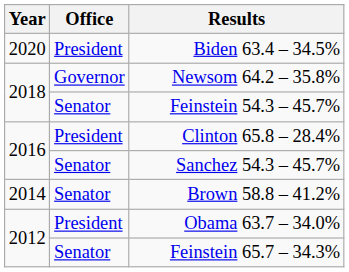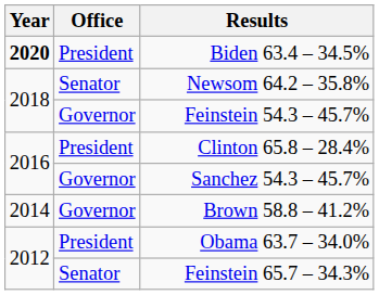Biden 63.4 – 34.5% | Year: normal -> bold
Newsom 64.2 – 35.8% | Office: Governor -> Senator
Feinstein 54.3 – 45.7% | Office: Senator -> Governor
Sanchez 54.3 – 45.7% | Office: Senator -> Governor
Brown 58.8 – 41.2% | Office: Senator -> Governor
